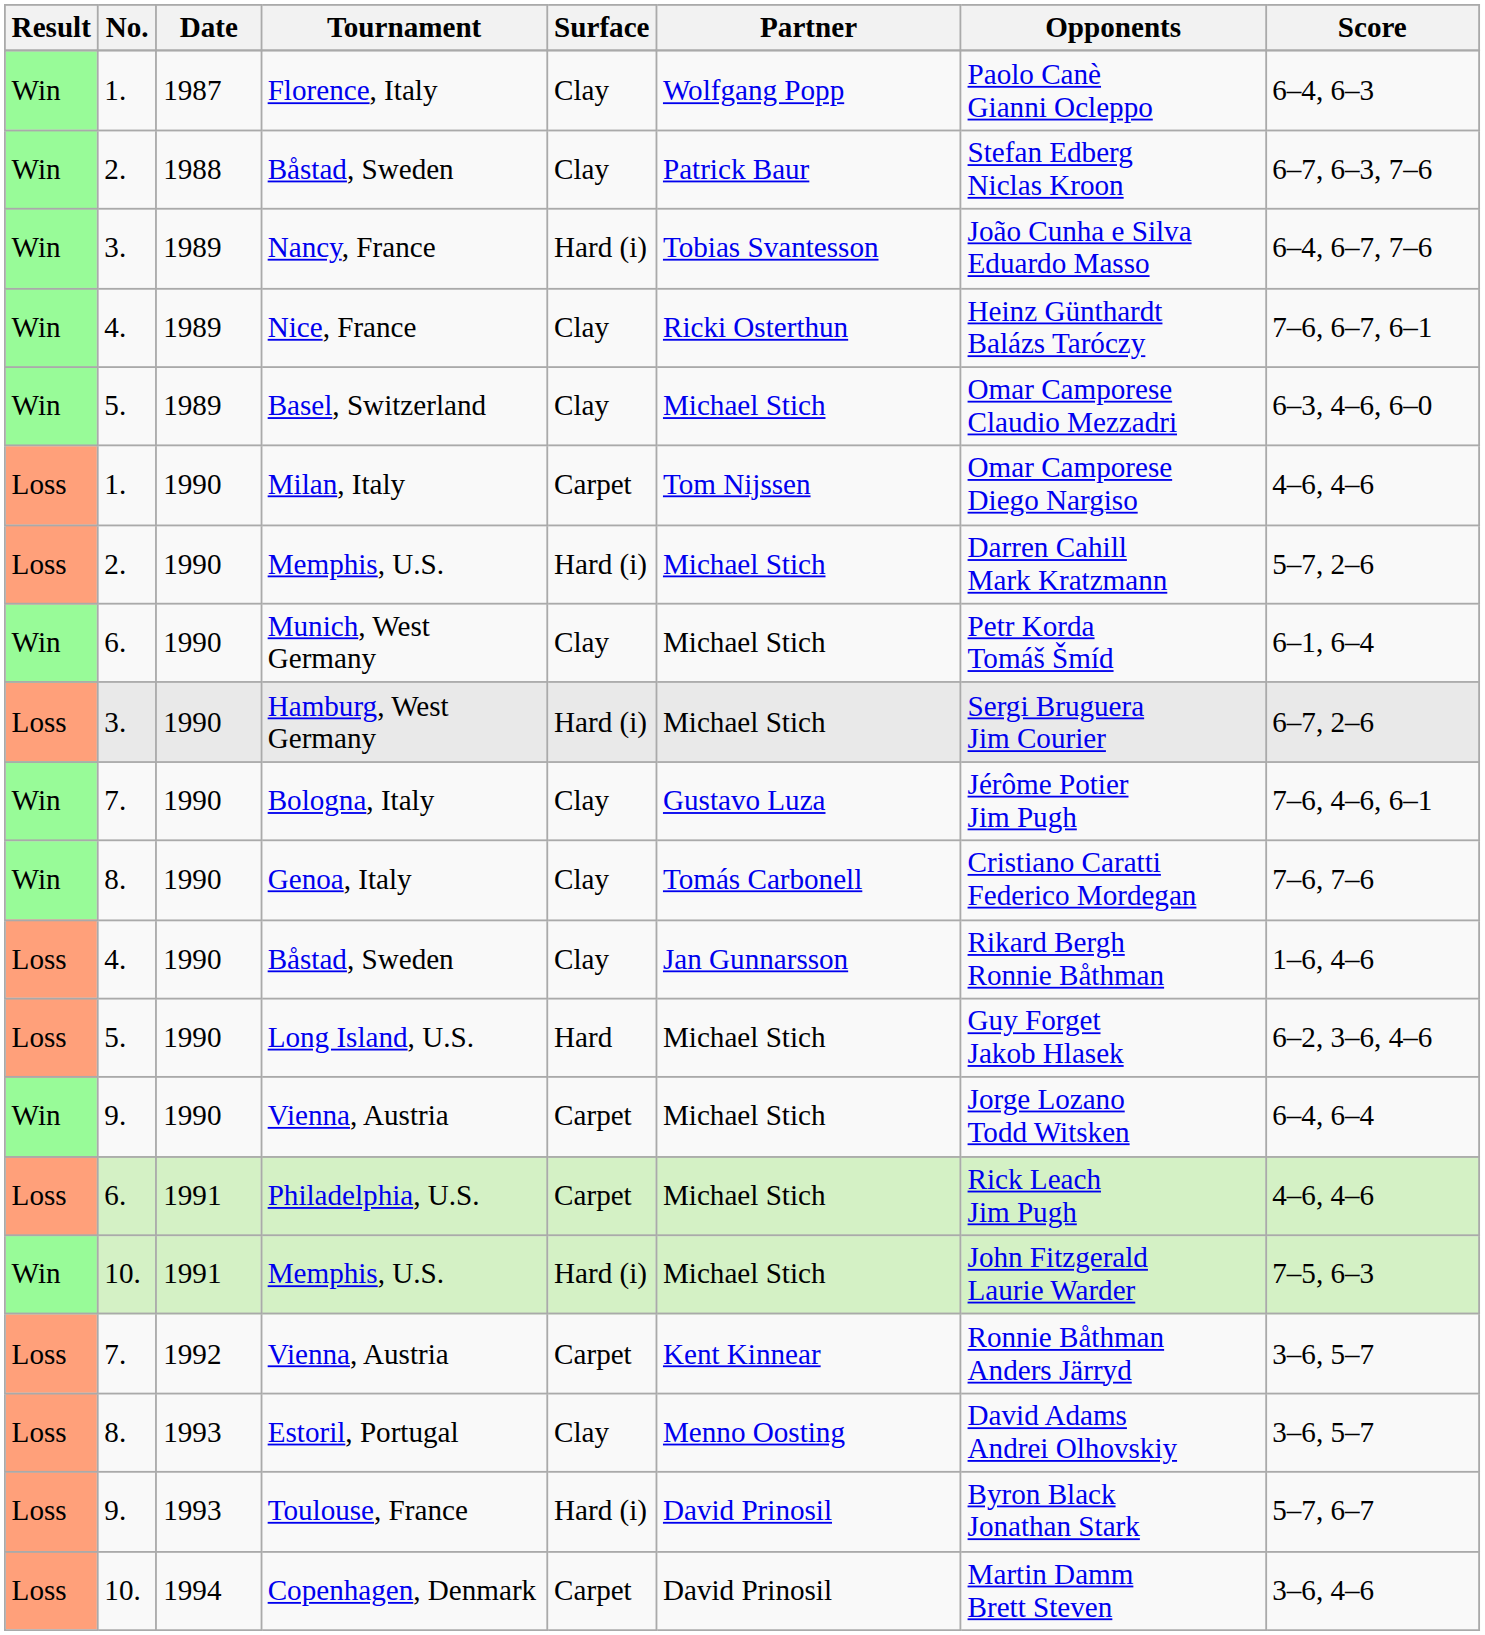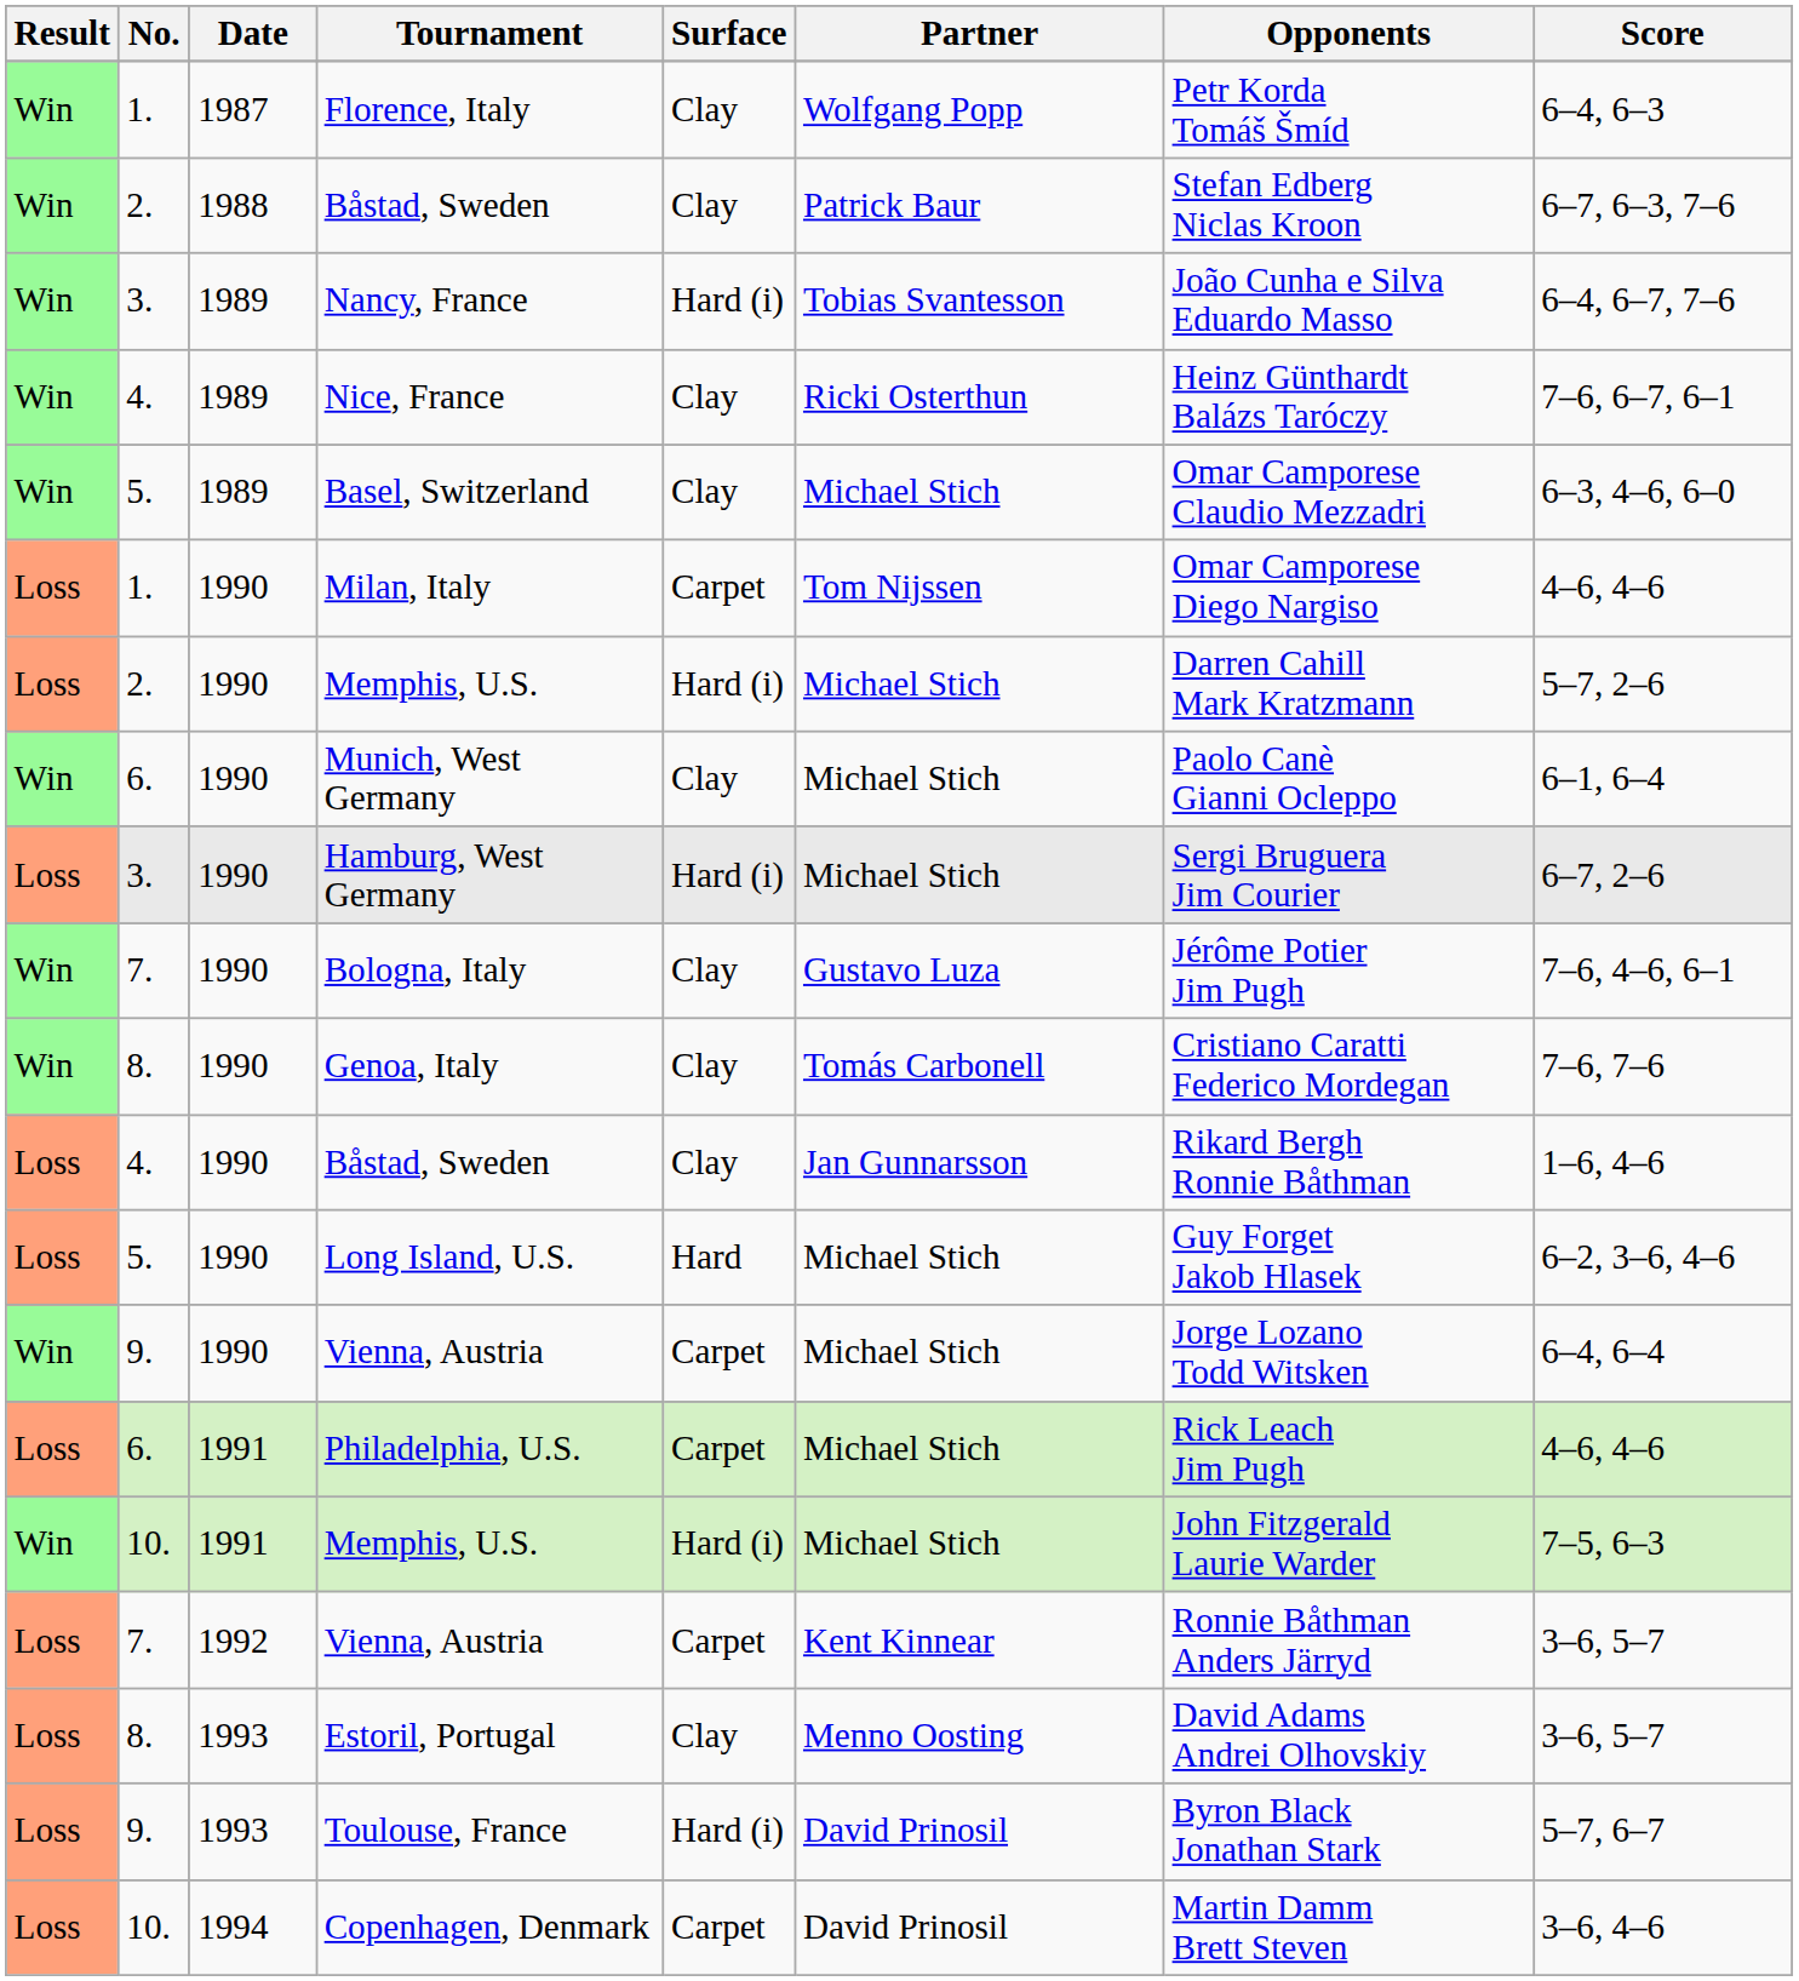Florence, Italy | Opponents: Paolo Canè Gianni Ocleppo -> Petr Korda Tomáš Šmíd
Munich, West Germany | Opponents: Petr Korda Tomáš Šmíd -> Paolo Canè Gianni Ocleppo
